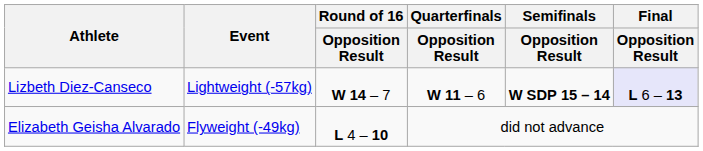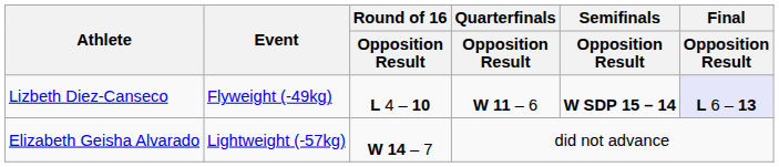Lizbeth Diez-Canseco | Event: Lightweight (-57kg) -> Flyweight (-49kg)
Lizbeth Diez-Canseco | Round of 16 / Opposition Result: W 14 – 7 -> L 4 – 10
Elizabeth Geisha Alvarado | Event: Flyweight (-49kg) -> Lightweight (-57kg)
Elizabeth Geisha Alvarado | Round of 16 / Opposition Result: L 4 – 10 -> W 14 – 7
